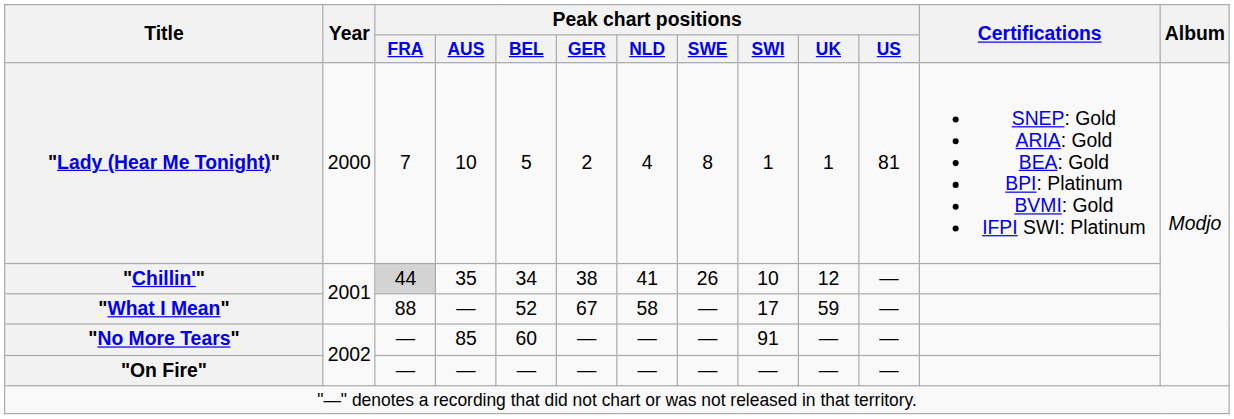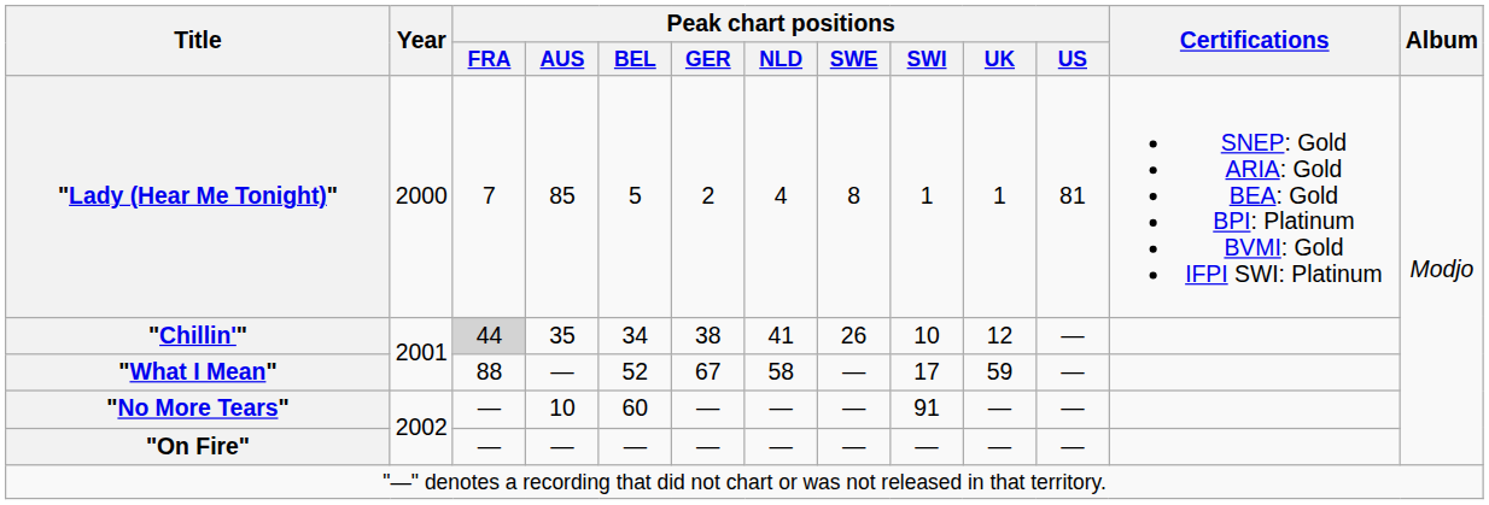"Lady (Hear Me Tonight)" | Peak chart positions / AUS: 10 -> 85
"No More Tears" | Peak chart positions / AUS: 85 -> 10
